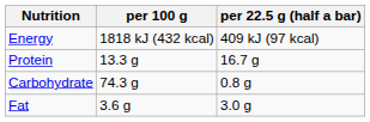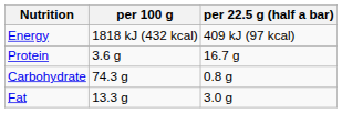Protein | per 100 g: 13.3 g -> 3.6 g
Fat | per 100 g: 3.6 g -> 13.3 g
